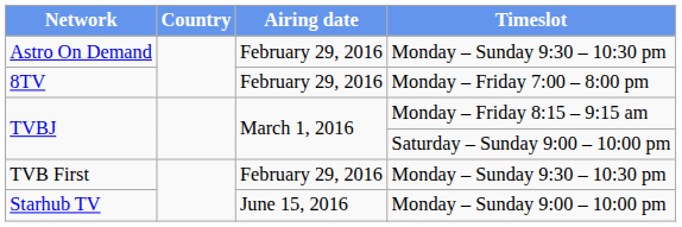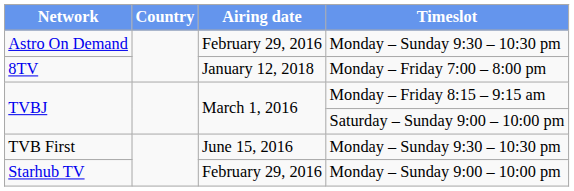8TV | Airing date: February 29, 2016 -> January 12, 2018
TVB First | Airing date: February 29, 2016 -> June 15, 2016
Starhub TV | Airing date: June 15, 2016 -> February 29, 2016
